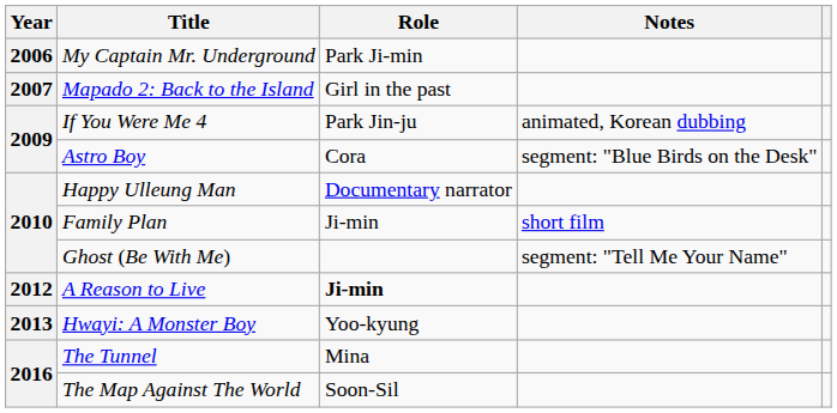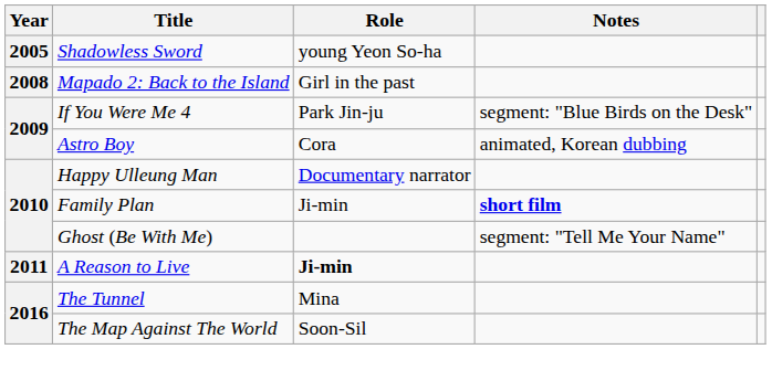+ row: 2005 | Shadowless Sword | young Yeon So-ha
- row: 2006 | My Captain Mr. Underground | Park Ji-min
Mapado 2: Back to the Island | Year: 2007 -> 2008
If You Were Me 4 | Notes: animated, Korean dubbing -> segment: "Blue Birds on the Desk"
Astro Boy | Notes: segment: "Blue Birds on the Desk" -> animated, Korean dubbing
Family Plan | Notes: normal -> bold
A Reason to Live | Year: 2012 -> 2011
- row: 2013 | Hwayi: A Monster Boy | Yoo-kyung
